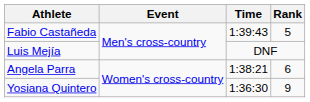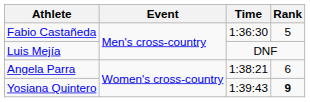Fabio Castañeda | Time: 1:39:43 -> 1:36:30
Yosiana Quintero | Time: 1:36:30 -> 1:39:43
Yosiana Quintero | Rank: normal -> bold
